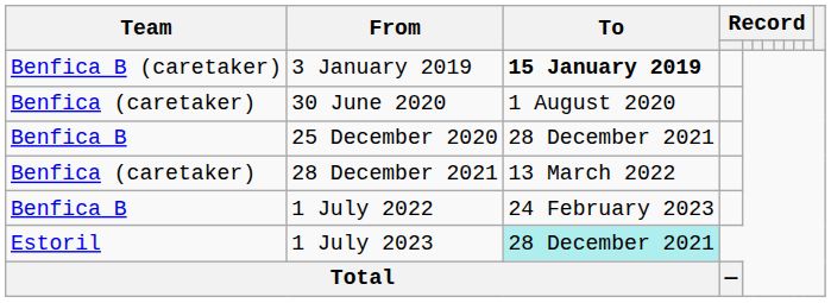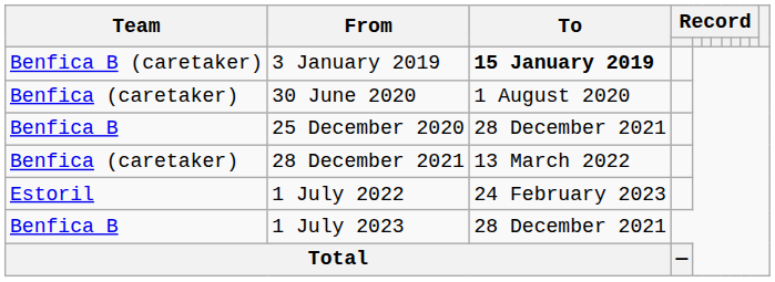1 July 2022 | Team: Benfica B -> Estoril
1 July 2023 | Team: Estoril -> Benfica B
1 July 2023 | To: paleturquoise background -> no background
